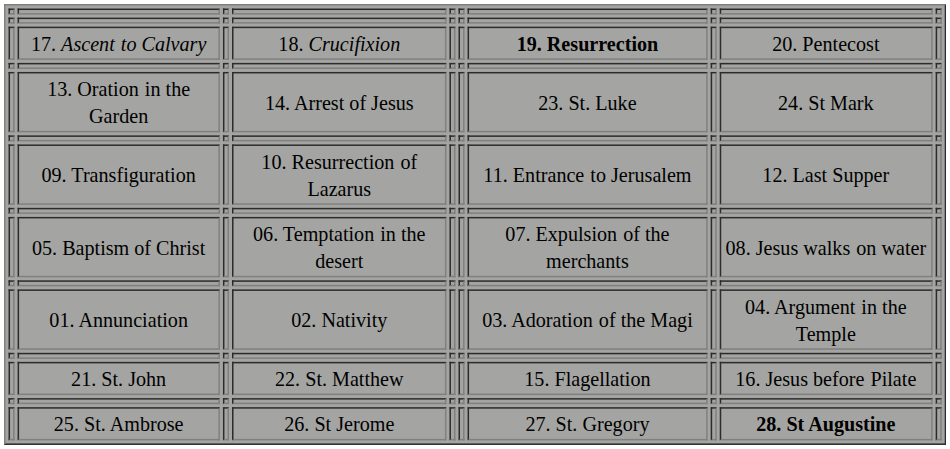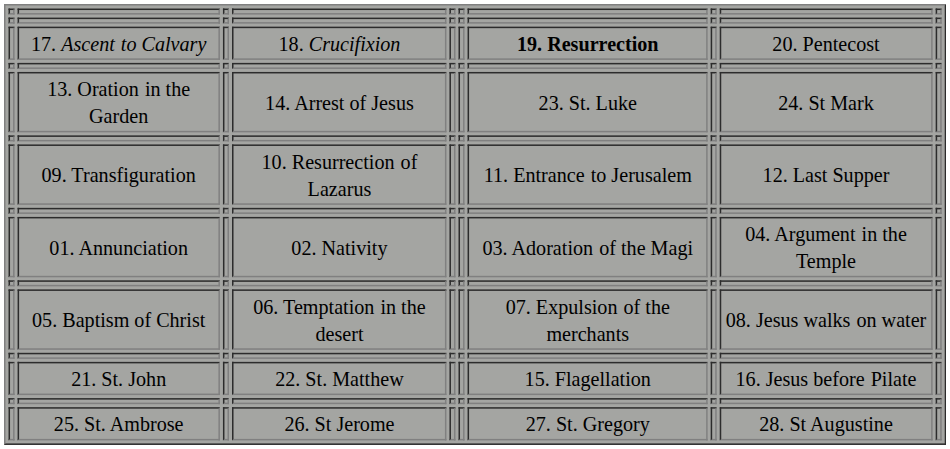rows swapped: 05. Baptism of Christ <-> 01. Annunciation
25. St. Ambrose | column 9: bold -> normal
